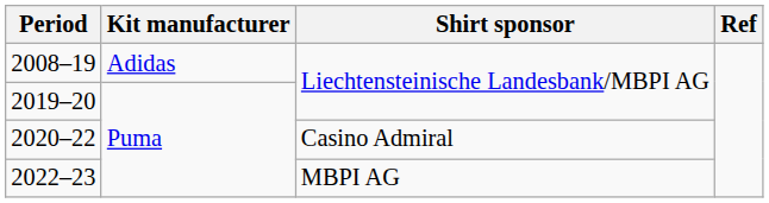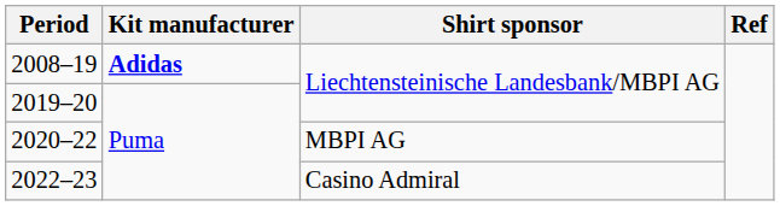2008–19 | Kit manufacturer: normal -> bold
2020–22 | Shirt sponsor: Casino Admiral -> MBPI AG
2022–23 | Shirt sponsor: MBPI AG -> Casino Admiral
